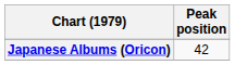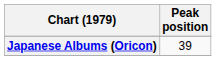Japanese Albums (Oricon) | Peak position: 42 -> 39
